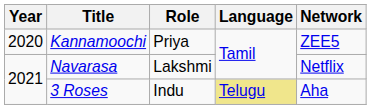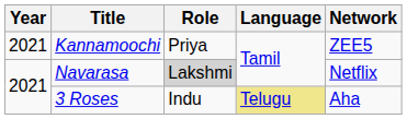Kannamoochi | Year: 2020 -> 2021
Navarasa | Role: no background -> lightgrey background
